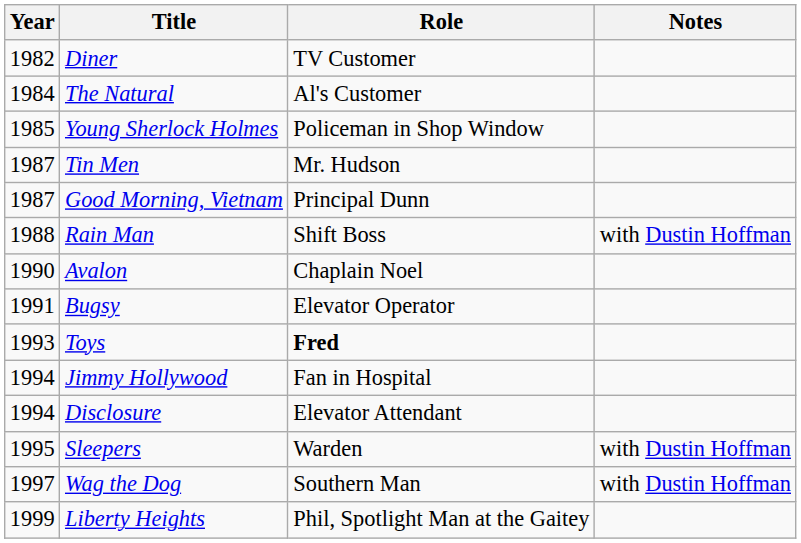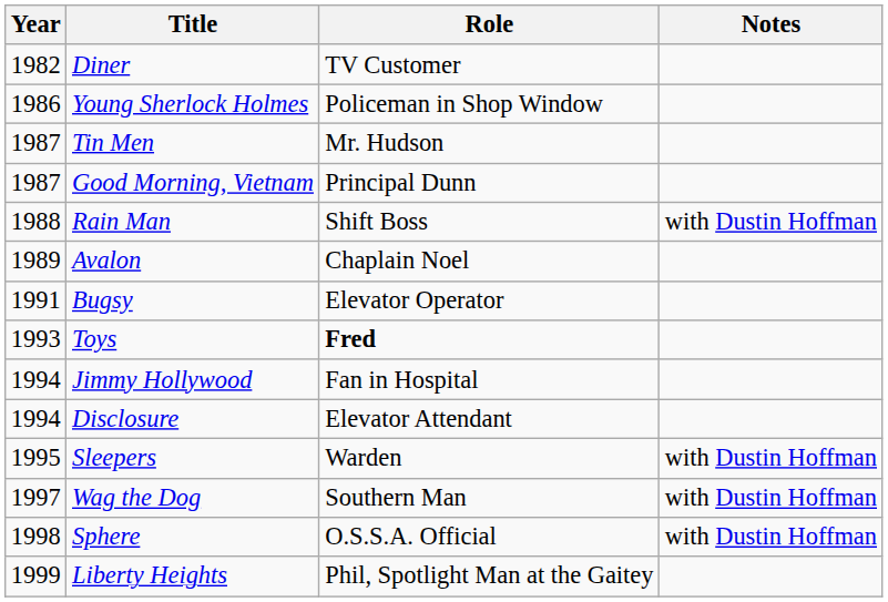- row: 1984 | The Natural | Al's Customer
Young Sherlock Holmes | Year: 1985 -> 1986
Avalon | Year: 1990 -> 1989
+ row: 1998 | Sphere | O.S.S.A. Official | with Dustin Hoffman
